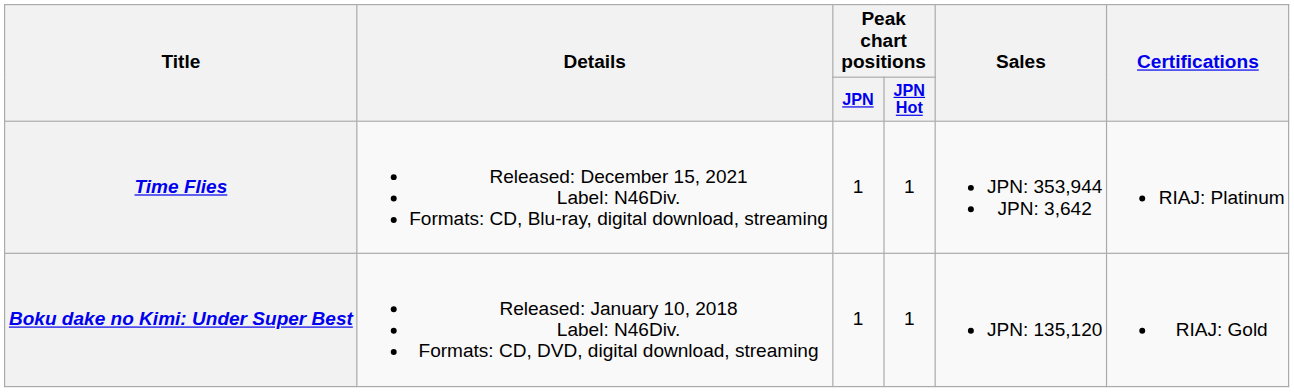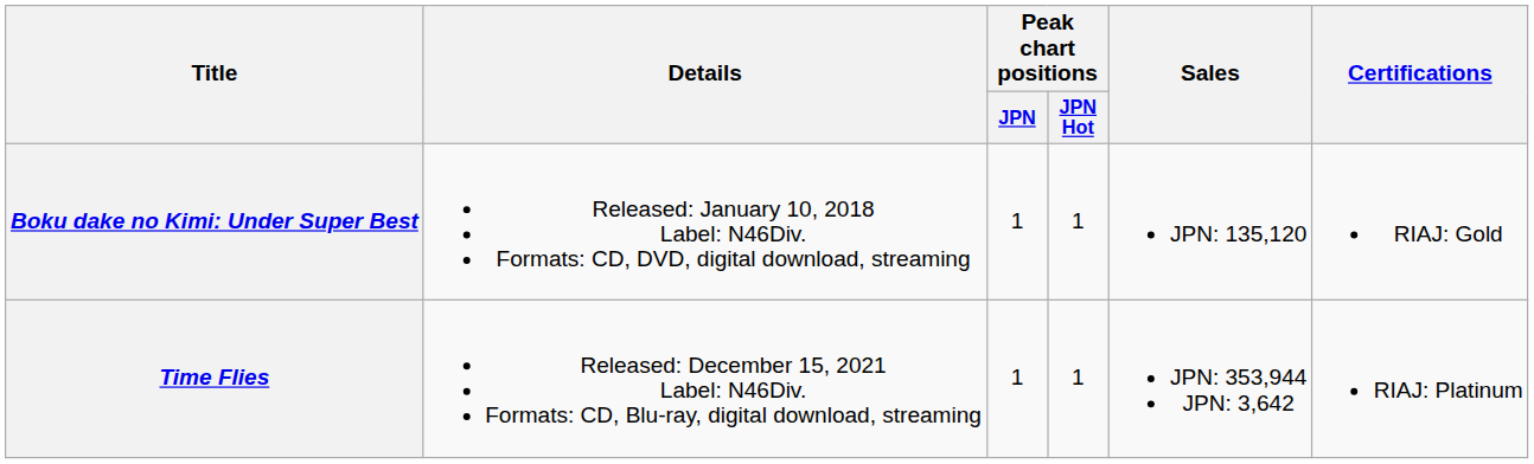rows swapped: Boku dake no Kimi: Under Super Best <-> Time Flies
